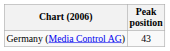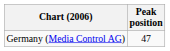Germany (Media Control AG) | Peak position: 43 -> 47
